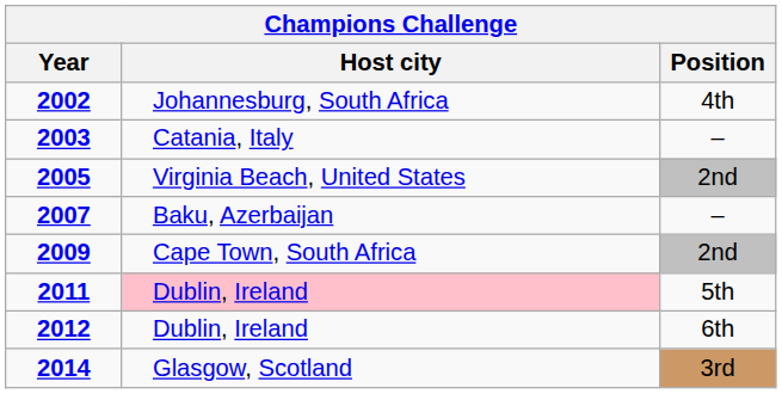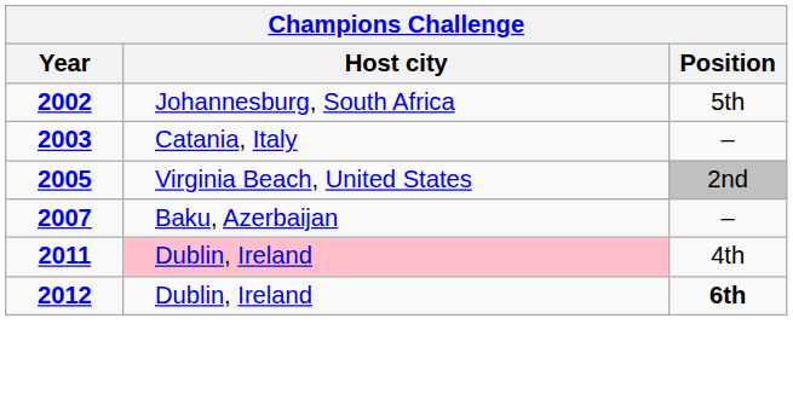2002 | Position: 4th -> 5th
- row: 2009 | Cape Town, South Africa | 2nd
2011 | Position: 5th -> 4th
2012 | Position: normal -> bold
- row: 2014 | Glasgow, Scotland | 3rd
